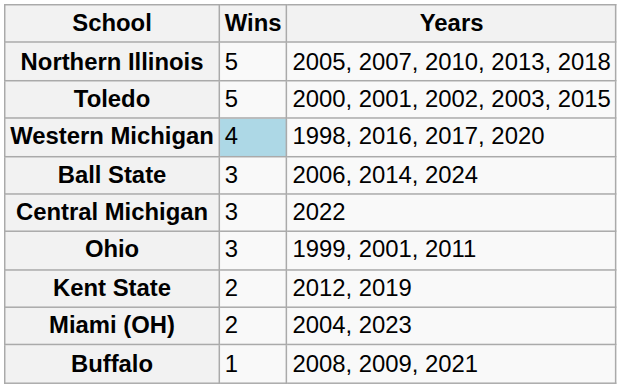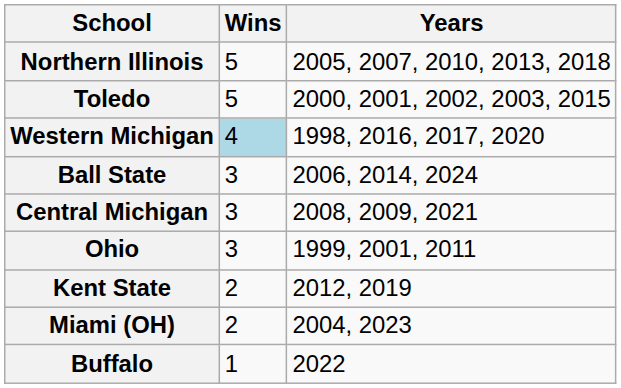Central Michigan | Years: 2022 -> 2008, 2009, 2021
Buffalo | Years: 2008, 2009, 2021 -> 2022
